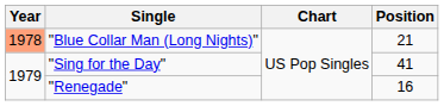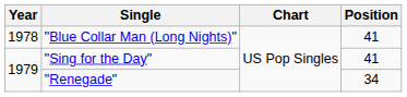"Blue Collar Man (Long Nights)" | Year: lightsalmon background -> no background
"Blue Collar Man (Long Nights)" | Position: 21 -> 41
"Renegade" | Position: 16 -> 34
